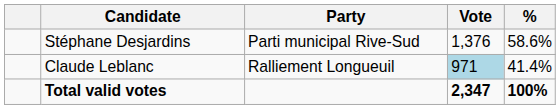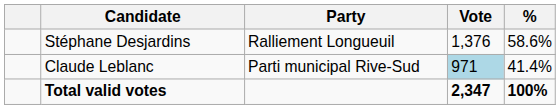Stéphane Desjardins | Party: Parti municipal Rive-Sud -> Ralliement Longueuil
Claude Leblanc | Party: Ralliement Longueuil -> Parti municipal Rive-Sud
